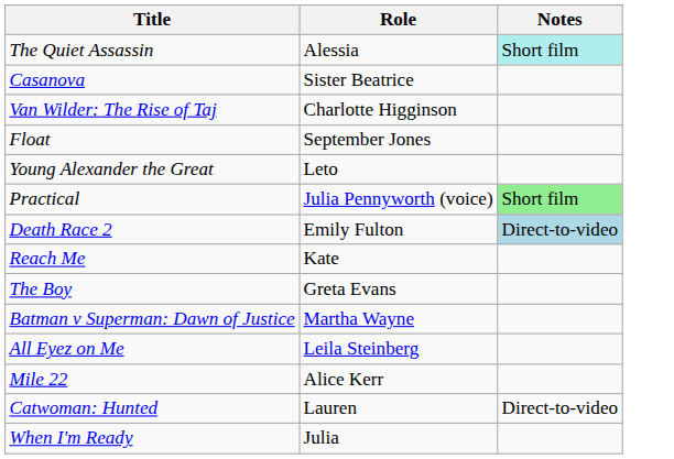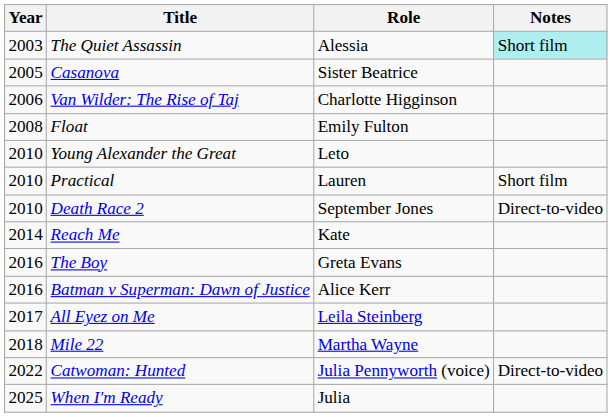+ column: Year | 2003 | 2005 | 2006 | 2008 | 2010 | 2010 | 2010 | 2014 | 2016 | 2016 | 2017 | 2018 | 2022 | 2025
Float | Role: September Jones -> Emily Fulton
Practical | Role: Julia Pennyworth (voice) -> Lauren
Practical | Notes: lightgreen background -> no background
Death Race 2 | Role: Emily Fulton -> September Jones
Death Race 2 | Notes: lightblue background -> no background
Batman v Superman: Dawn of Justice | Role: Martha Wayne -> Alice Kerr
Mile 22 | Role: Alice Kerr -> Martha Wayne
Catwoman: Hunted | Role: Lauren -> Julia Pennyworth (voice)
